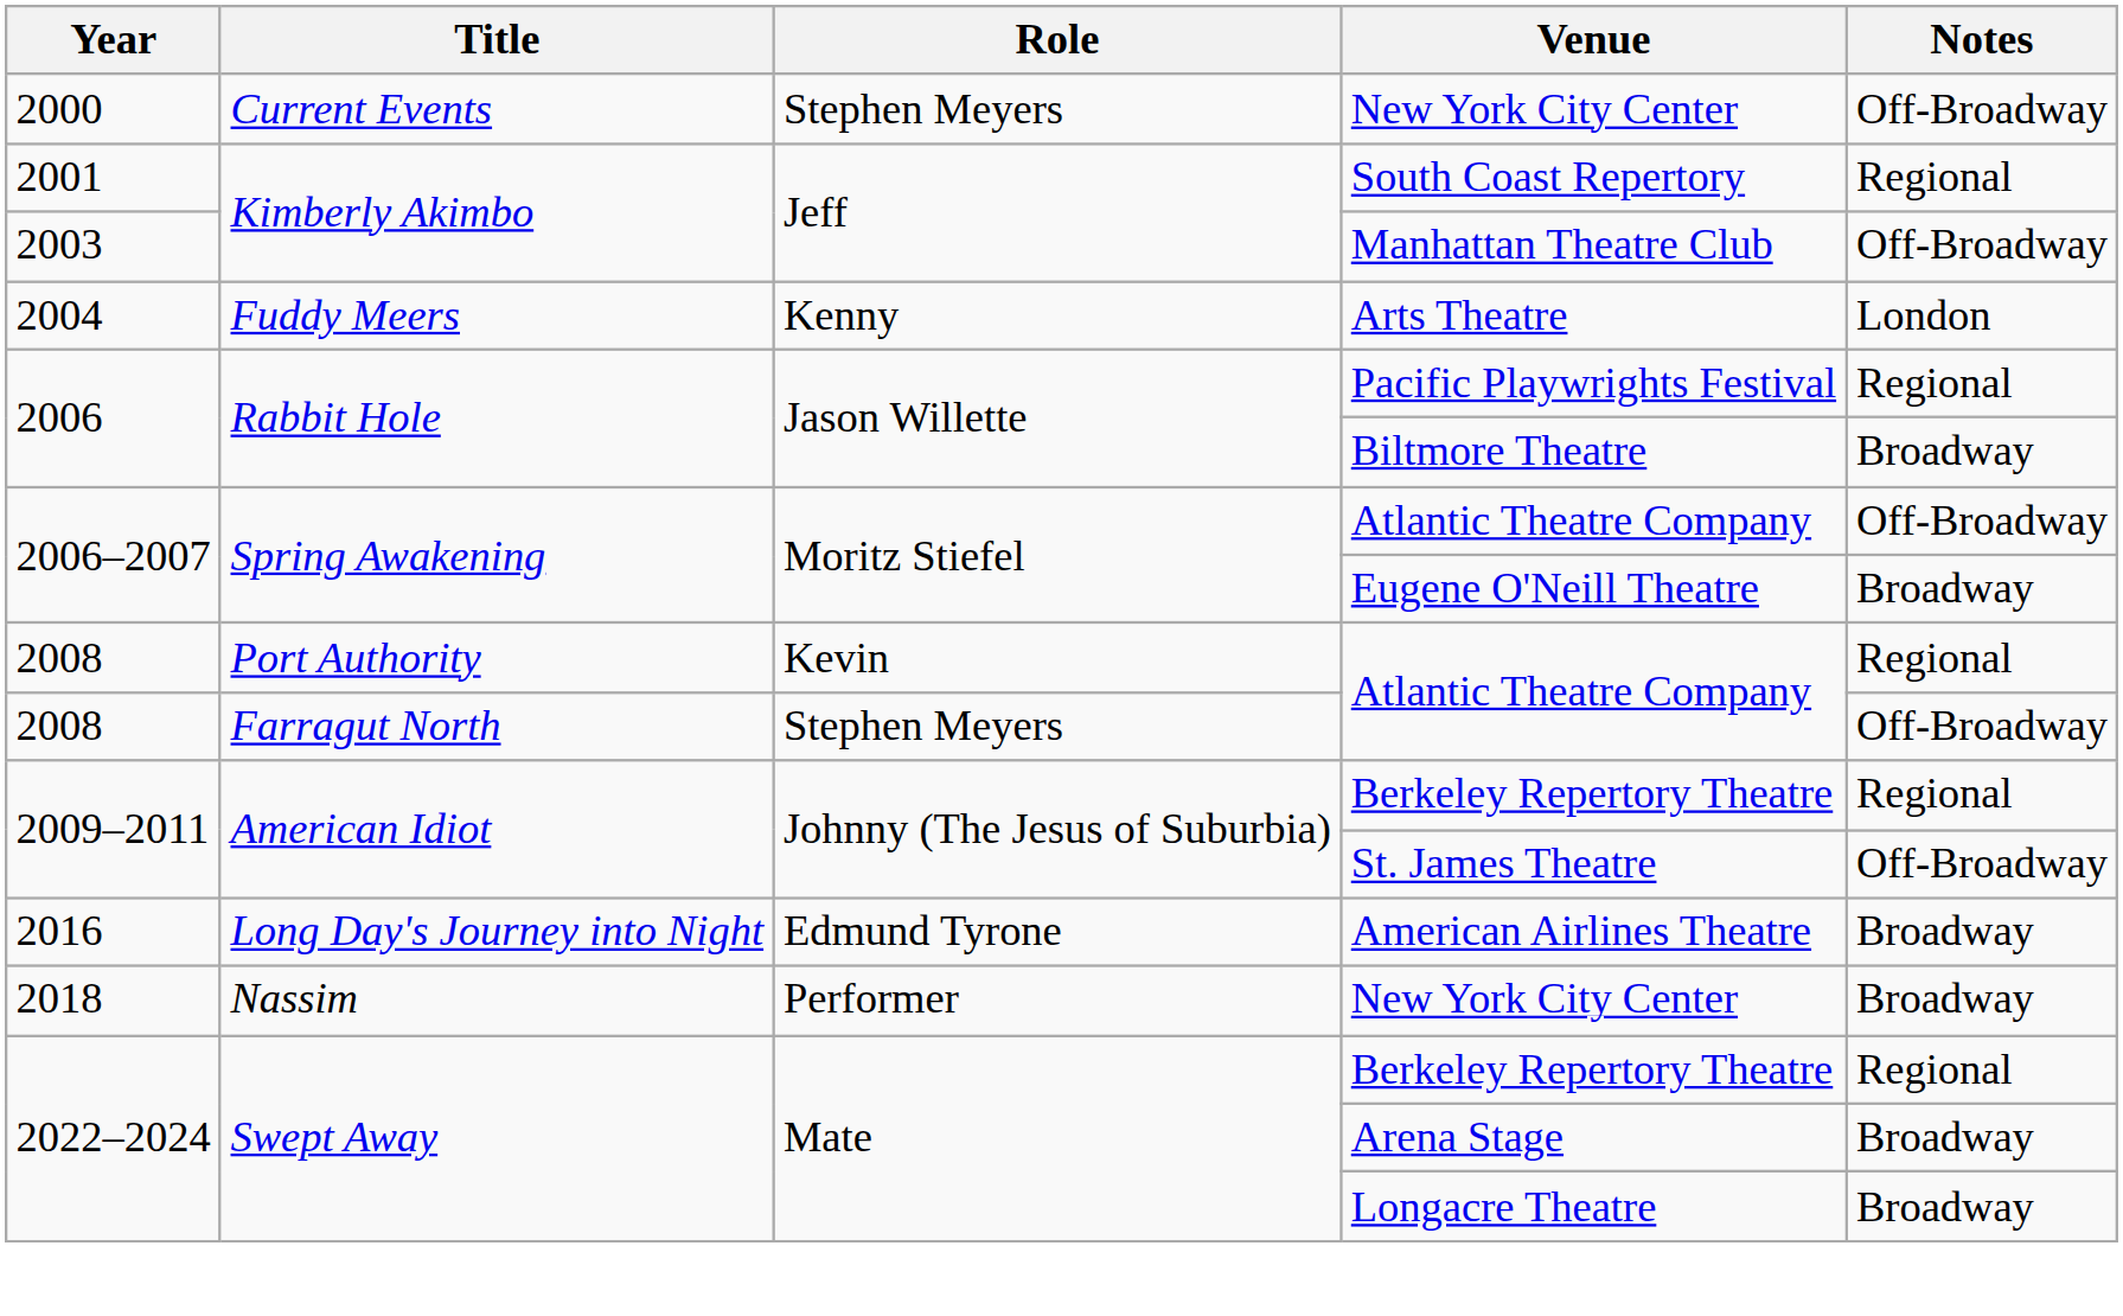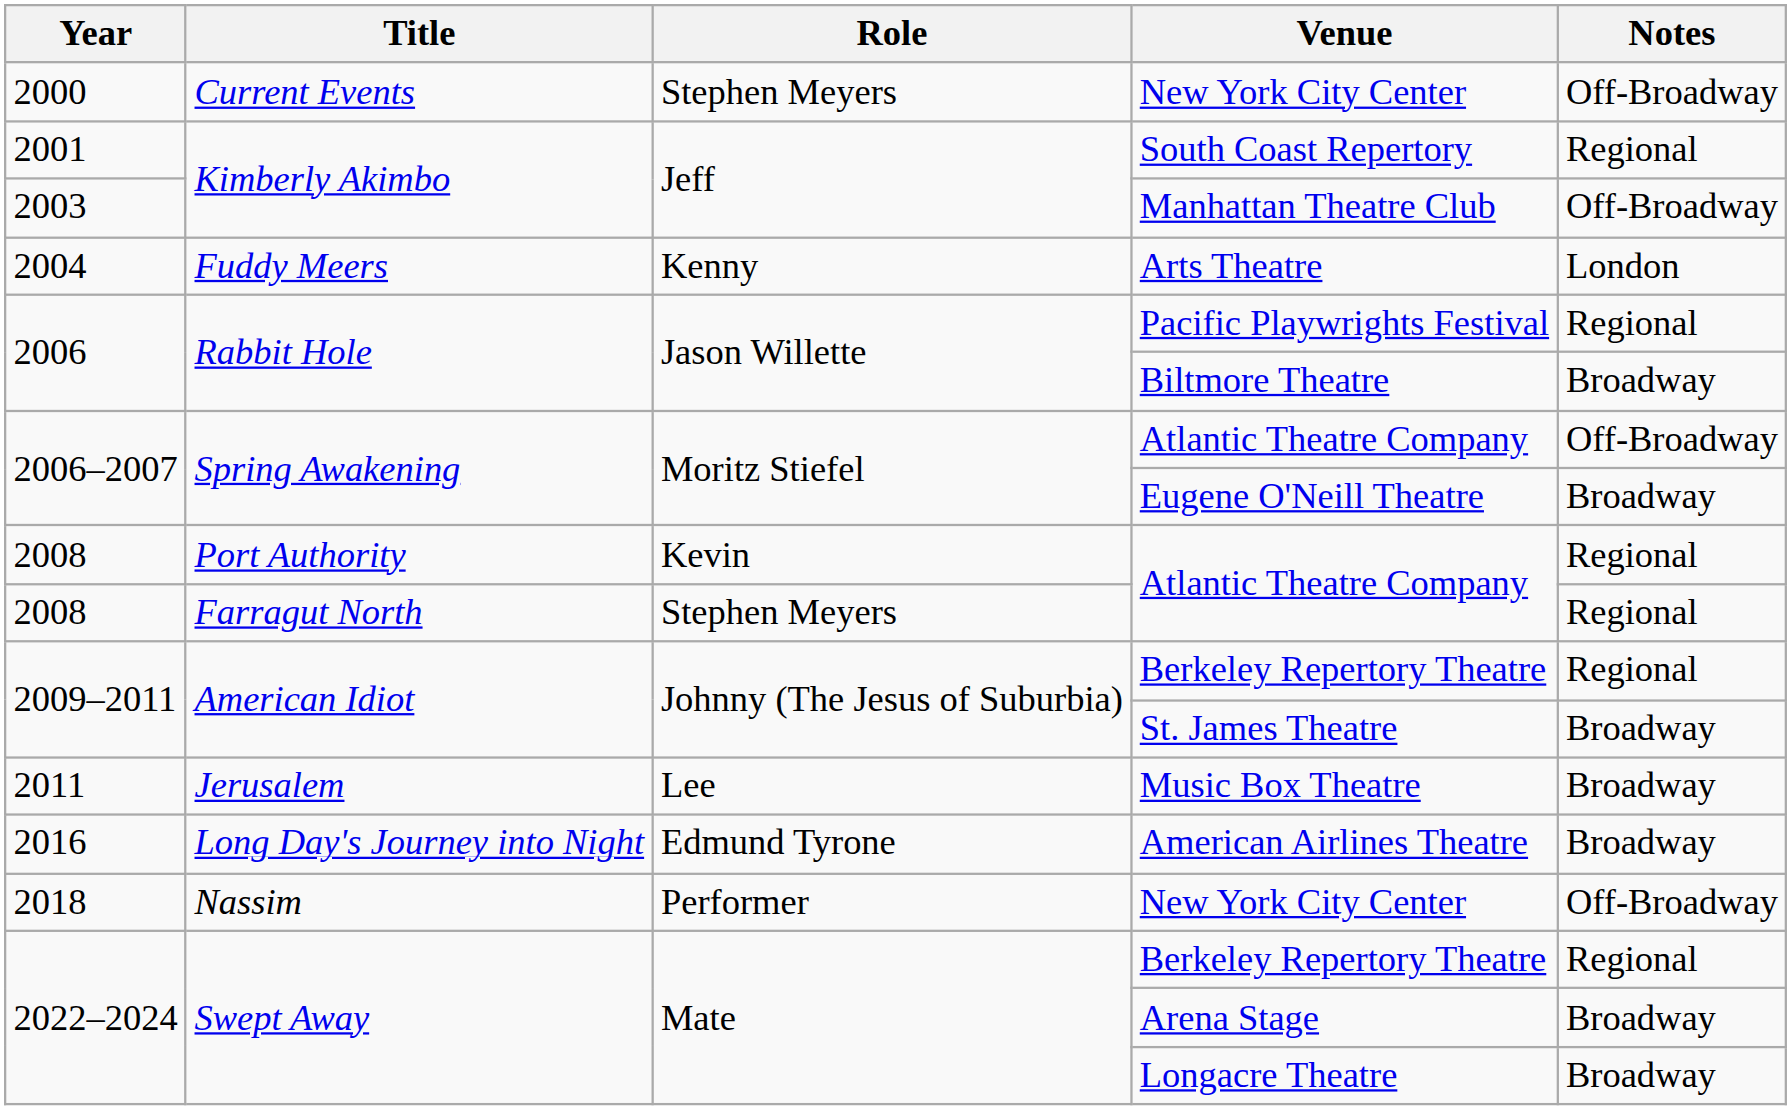Farragut North / Atlantic Theatre Company | Notes: Off-Broadway -> Regional
St. James Theatre | Notes: Off-Broadway -> Broadway
+ row: 2011 | Jerusalem | Lee | Music Box Theatre | Broadway
Nassim / New York City Center | Notes: Broadway -> Off-Broadway
